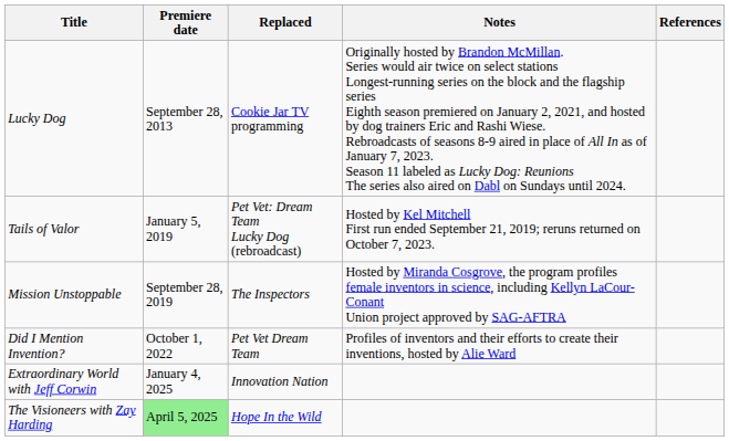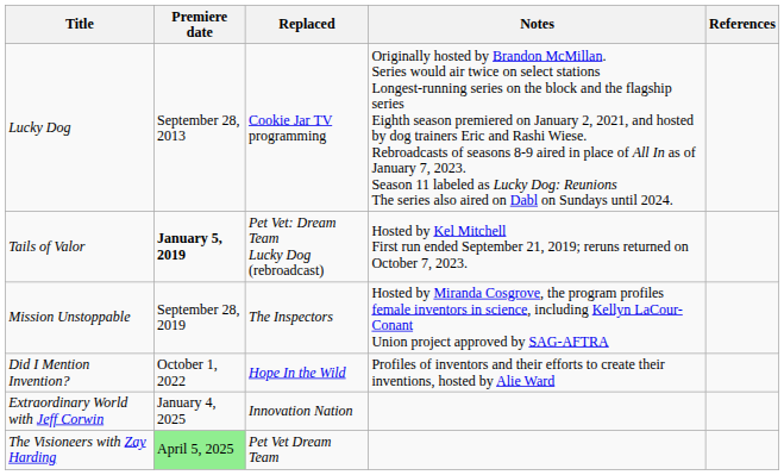Tails of Valor | Premiere date: normal -> bold
Did I Mention Invention? | Replaced: Pet Vet Dream Team -> Hope In the Wild
The Visioneers with Zay Harding | Replaced: Hope In the Wild -> Pet Vet Dream Team
